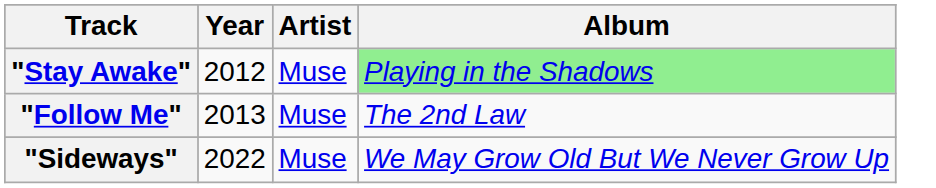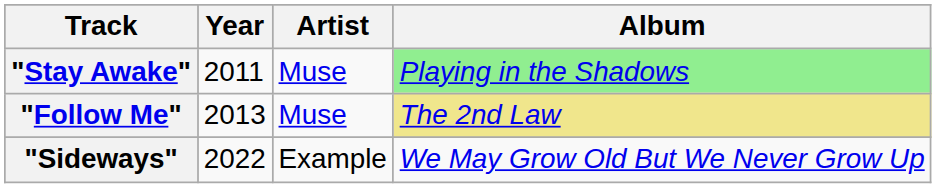"Stay Awake" | Year: 2012 -> 2011
"Follow Me" | Album: no background -> khaki background
"Sideways" | Artist: Muse -> Example
